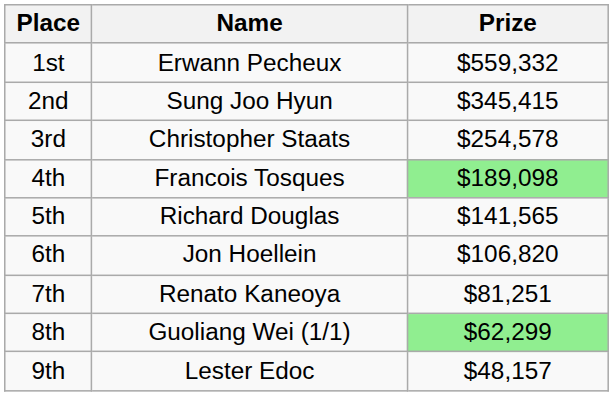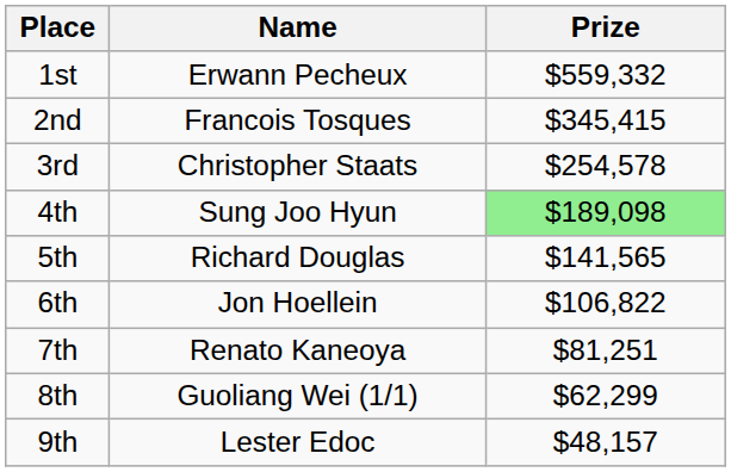2nd | Name: Sung Joo Hyun -> Francois Tosques
4th | Name: Francois Tosques -> Sung Joo Hyun
6th | Prize: $106,820 -> $106,822
8th | Prize: lightgreen background -> no background
